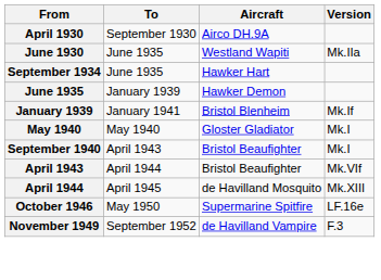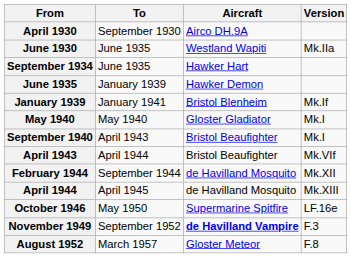+ row: February 1944 | September 1944 | de Havilland Mosquito | Mk.XII
November 1949 | Aircraft: normal -> bold
+ row: August 1952 | March 1957 | Gloster Meteor | F.8
